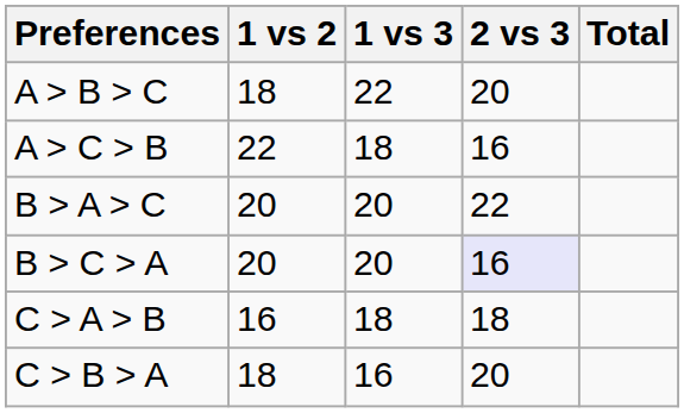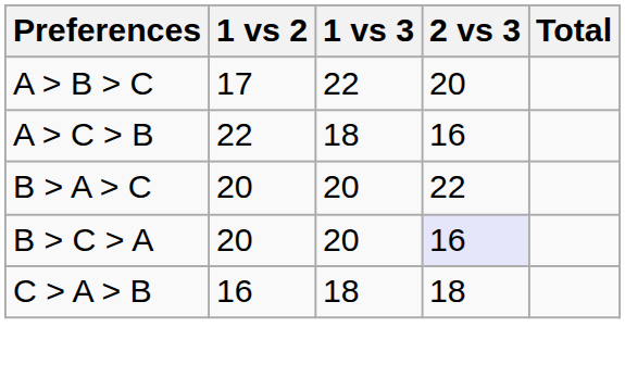A > B > C | 1 vs 2: 18 -> 17
- row: C > B > A | 18 | 16 | 20
